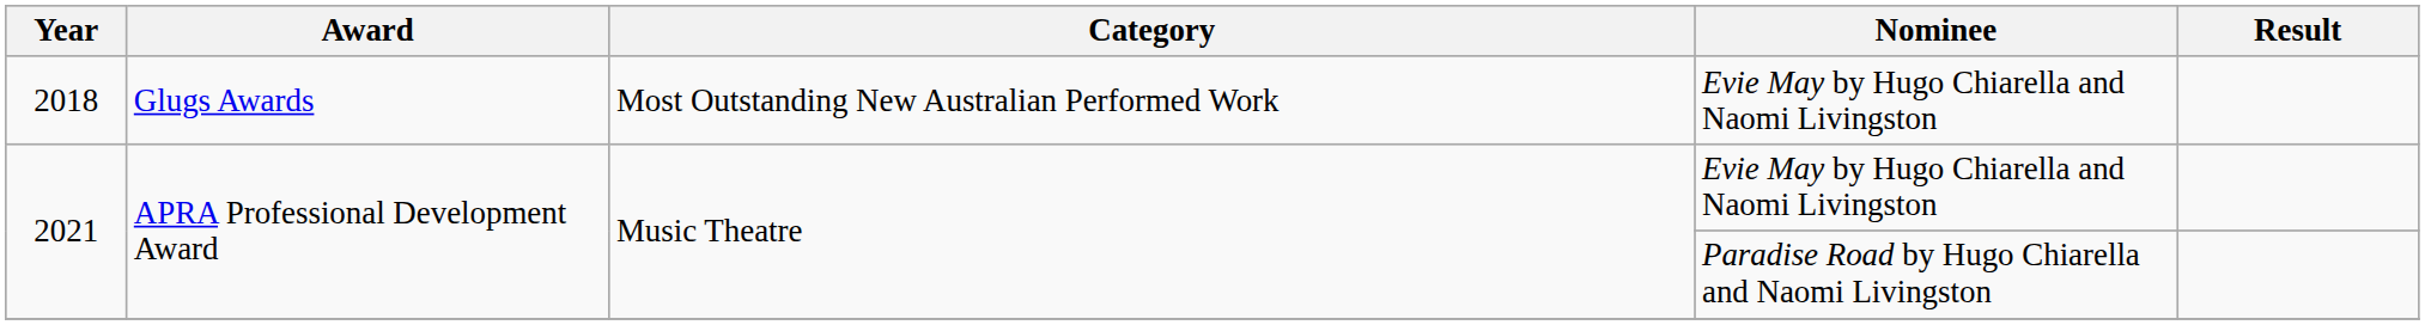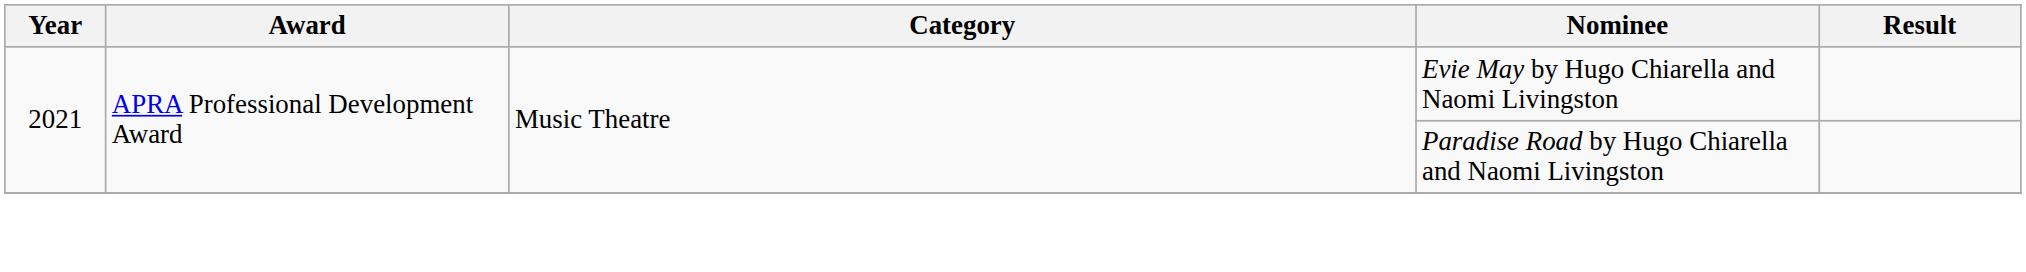- row: 2018 | Glugs Awards | Most Outstanding New Australian Performed Work | Evie May by Hugo Chiarella and Naomi Livingston
